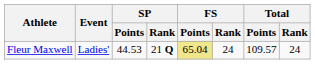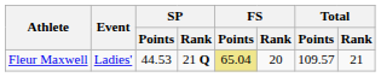Fleur Maxwell | FS / Rank: 24 -> 20
Fleur Maxwell | Total / Rank: 24 -> 21
